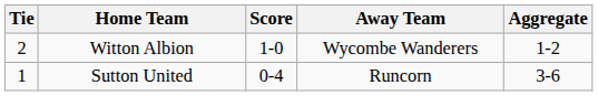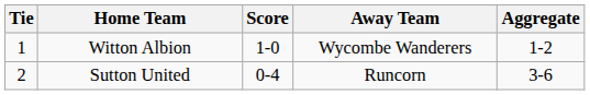Witton Albion | Tie: 2 -> 1
Sutton United | Tie: 1 -> 2
